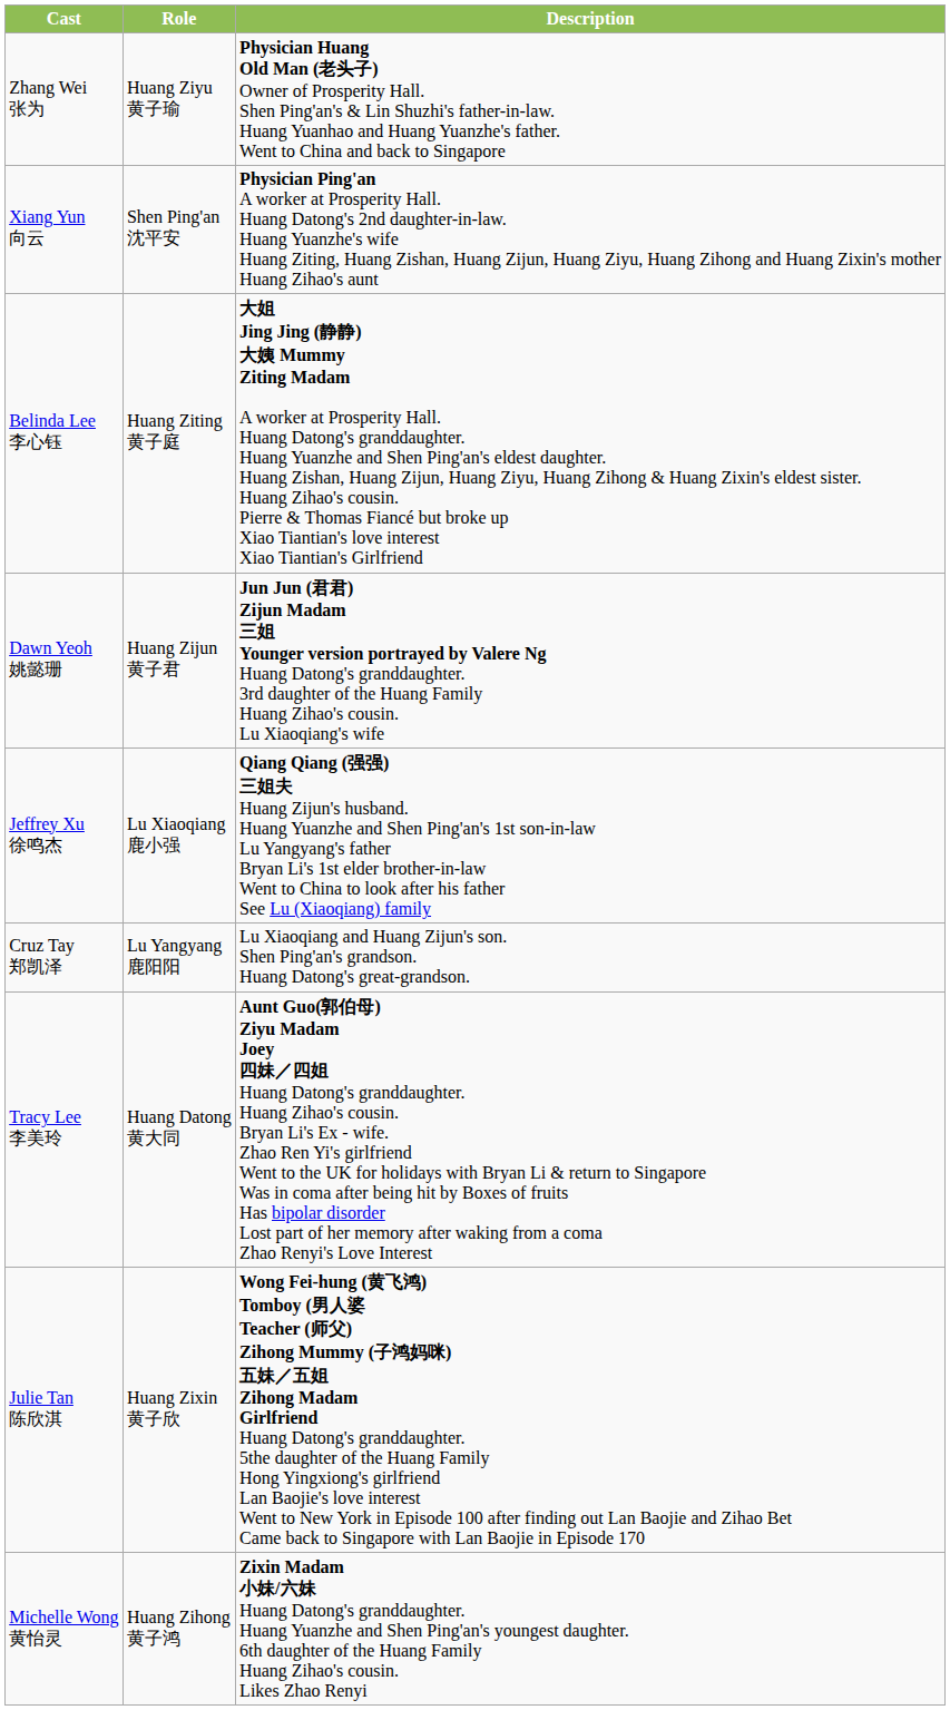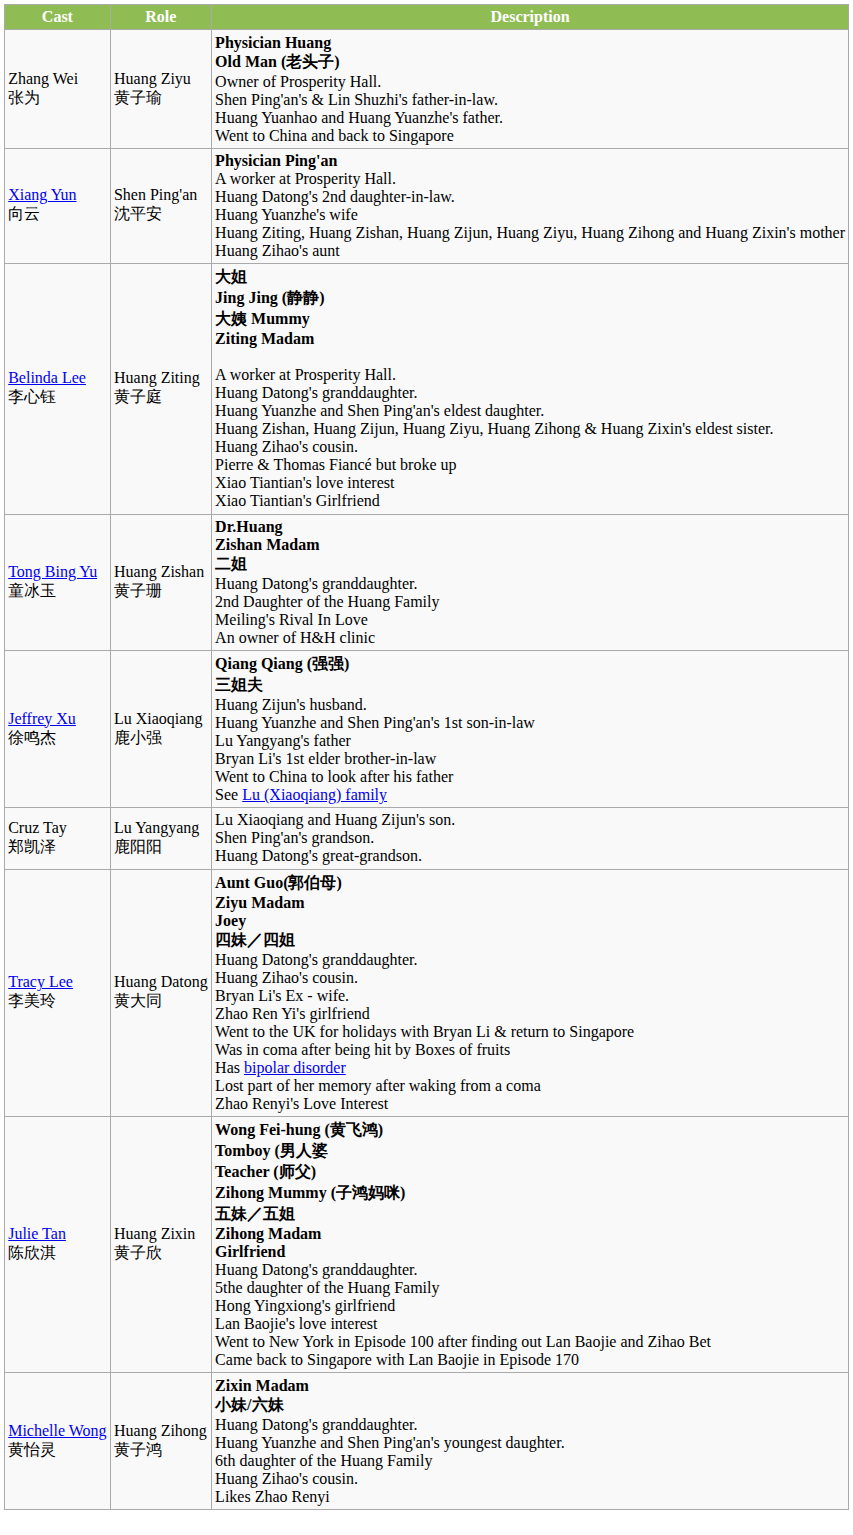+ row: Tong Bing Yu 童冰玉 | Huang Zishan 黄子珊 | Dr.Huang Zishan Madam 二姐 Huang Datong's granddaughter. 2nd Daughter of the Huang Family Meiling's Rival In Love An owner of H&H clinic
- row: Dawn Yeoh 姚懿珊 | Huang Zijun 黄子君 | Jun Jun (君君) Zijun Madam 三姐 Younger version portrayed by Valere Ng Huang Datong's granddaughter. 3rd daughter of the Huang Family Huang Zihao's cousin. Lu Xiaoqiang's wife
